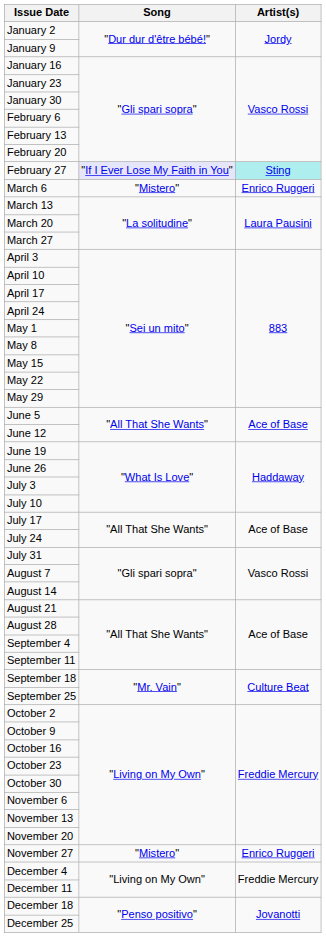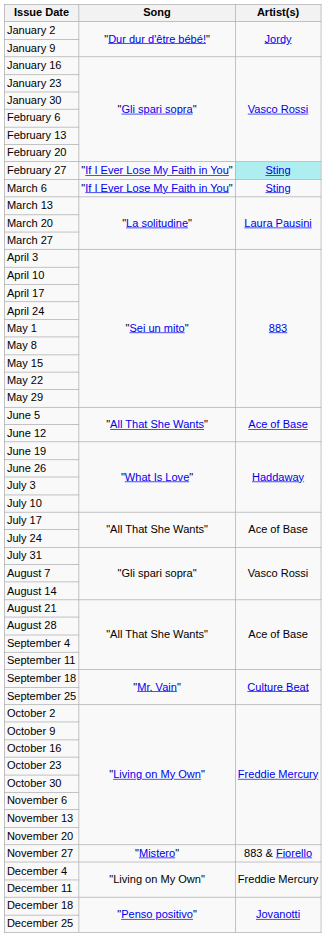February 27 | Song: lavender background -> no background
March 6 | Song: "Mistero" -> "If I Ever Lose My Faith in You"
March 6 | Artist(s): Enrico Ruggeri -> Sting
November 27 | Artist(s): Enrico Ruggeri -> 883 & Fiorello
